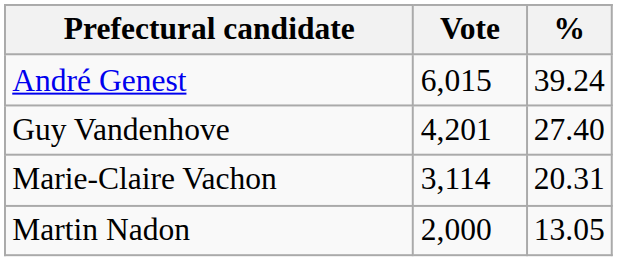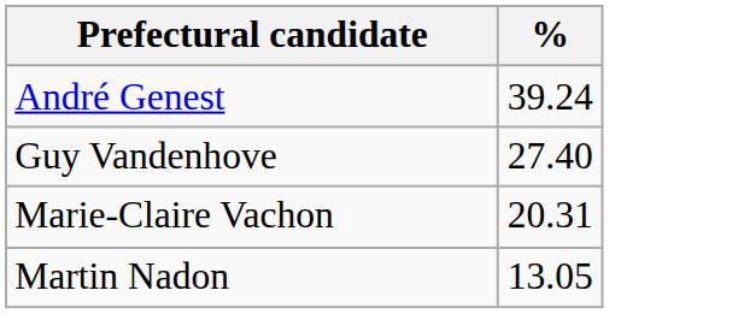- column: Vote | 6,015 | 4,201 | 3,114 | 2,000
